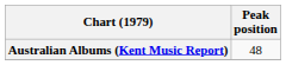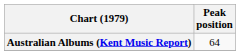Australian Albums (Kent Music Report) | Peak position: 48 -> 64
